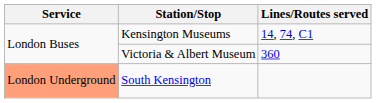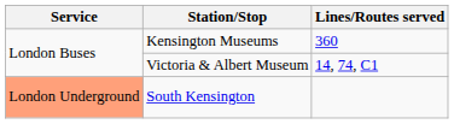Kensington Museums | Lines/Routes served: 14, 74, C1 -> 360
Victoria & Albert Museum | Lines/Routes served: 360 -> 14, 74, C1
